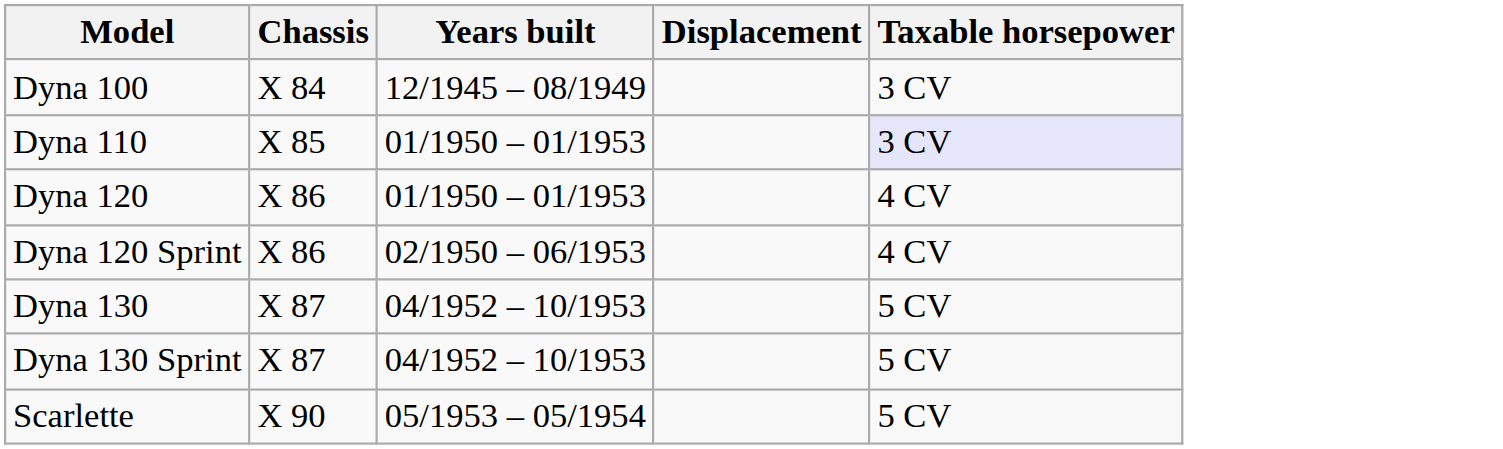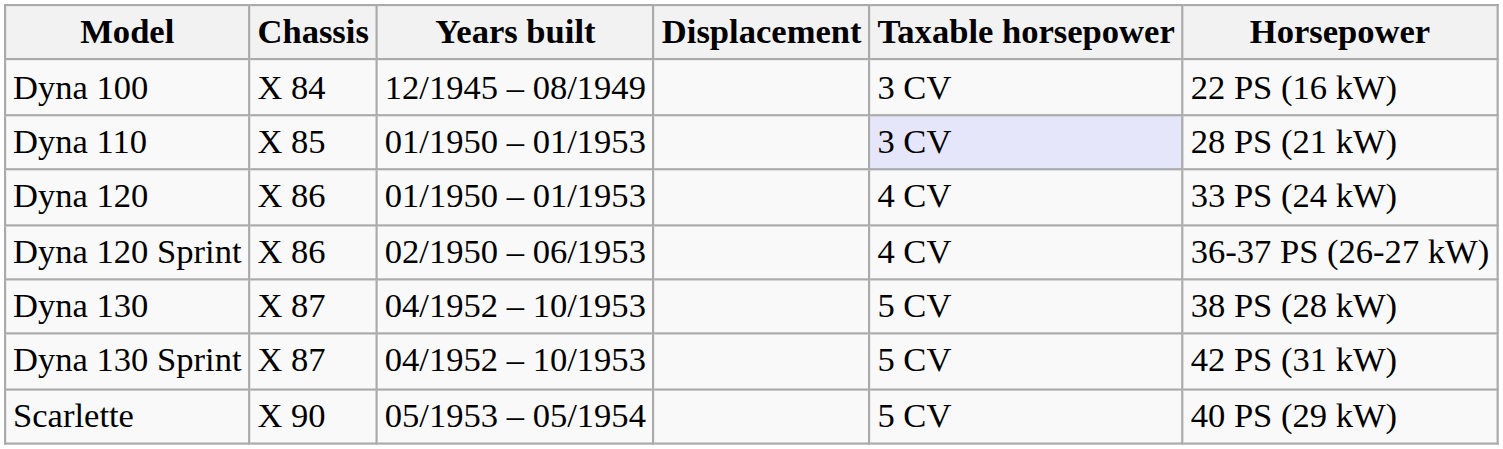+ column: Horsepower | 22 PS (16 kW) | 28 PS (21 kW) | 33 PS (24 kW) | 36-37 PS (26-27 kW) | 38 PS (28 kW) | 42 PS (31 kW) | 40 PS (29 kW)
